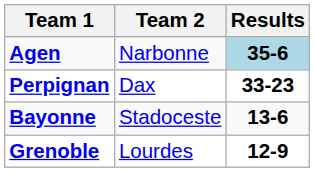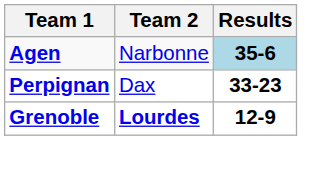- row: Bayonne | Stadoceste | 13-6
Grenoble | Team 2: normal -> bold
